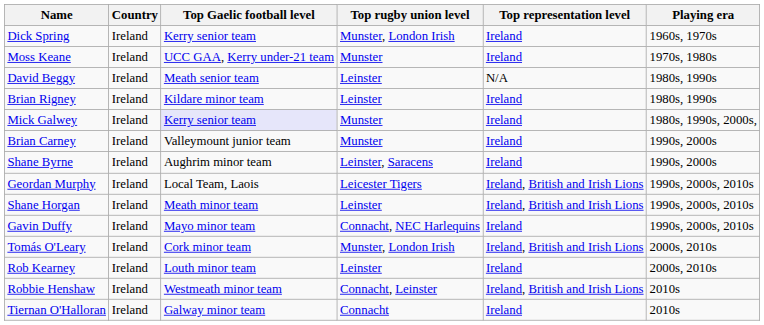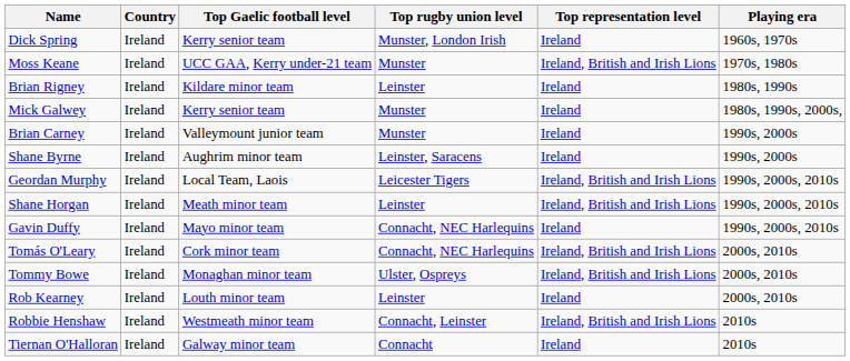Moss Keane | Top representation level: Ireland -> Ireland, British and Irish Lions
- row: David Beggy | Ireland | Meath senior team | Leinster | N/A | 1980s, 1990s
Mick Galwey | Top Gaelic football level: lavender background -> no background
Tomás O'Leary | Top rugby union level: Munster, London Irish -> Connacht, NEC Harlequins
+ row: Tommy Bowe | Ireland | Monaghan minor team | Ulster, Ospreys | Ireland, British and Irish Lions | 2000s, 2010s
